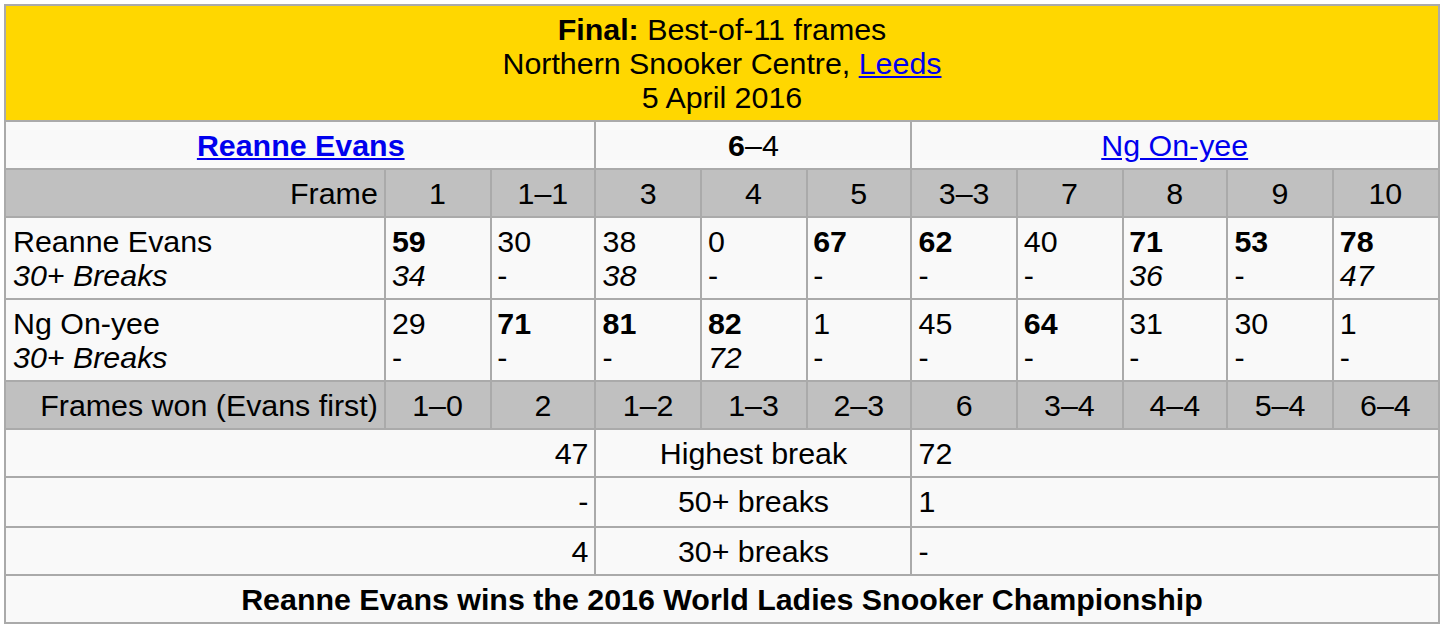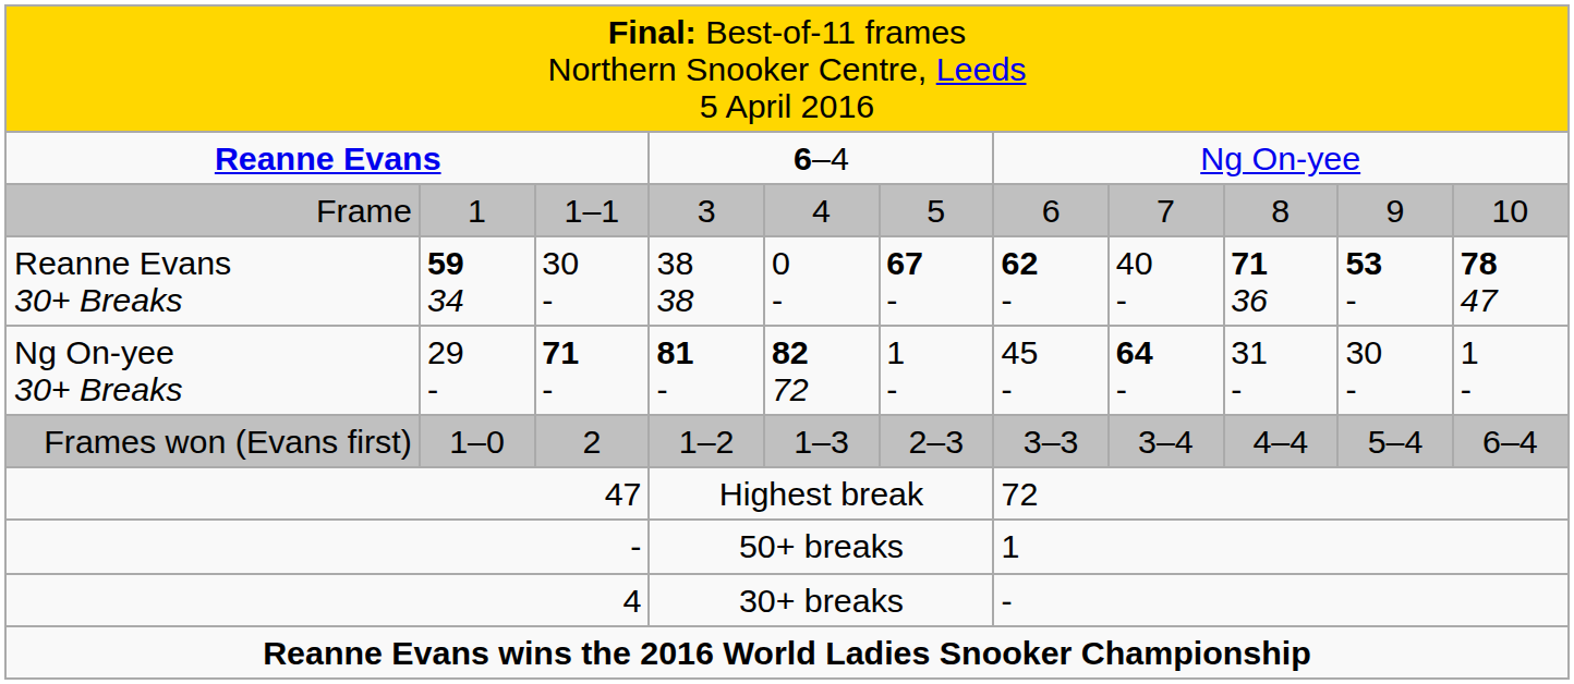Frame | column 7: 3–3 -> 6
Frames won (Evans first) | column 7: 6 -> 3–3
